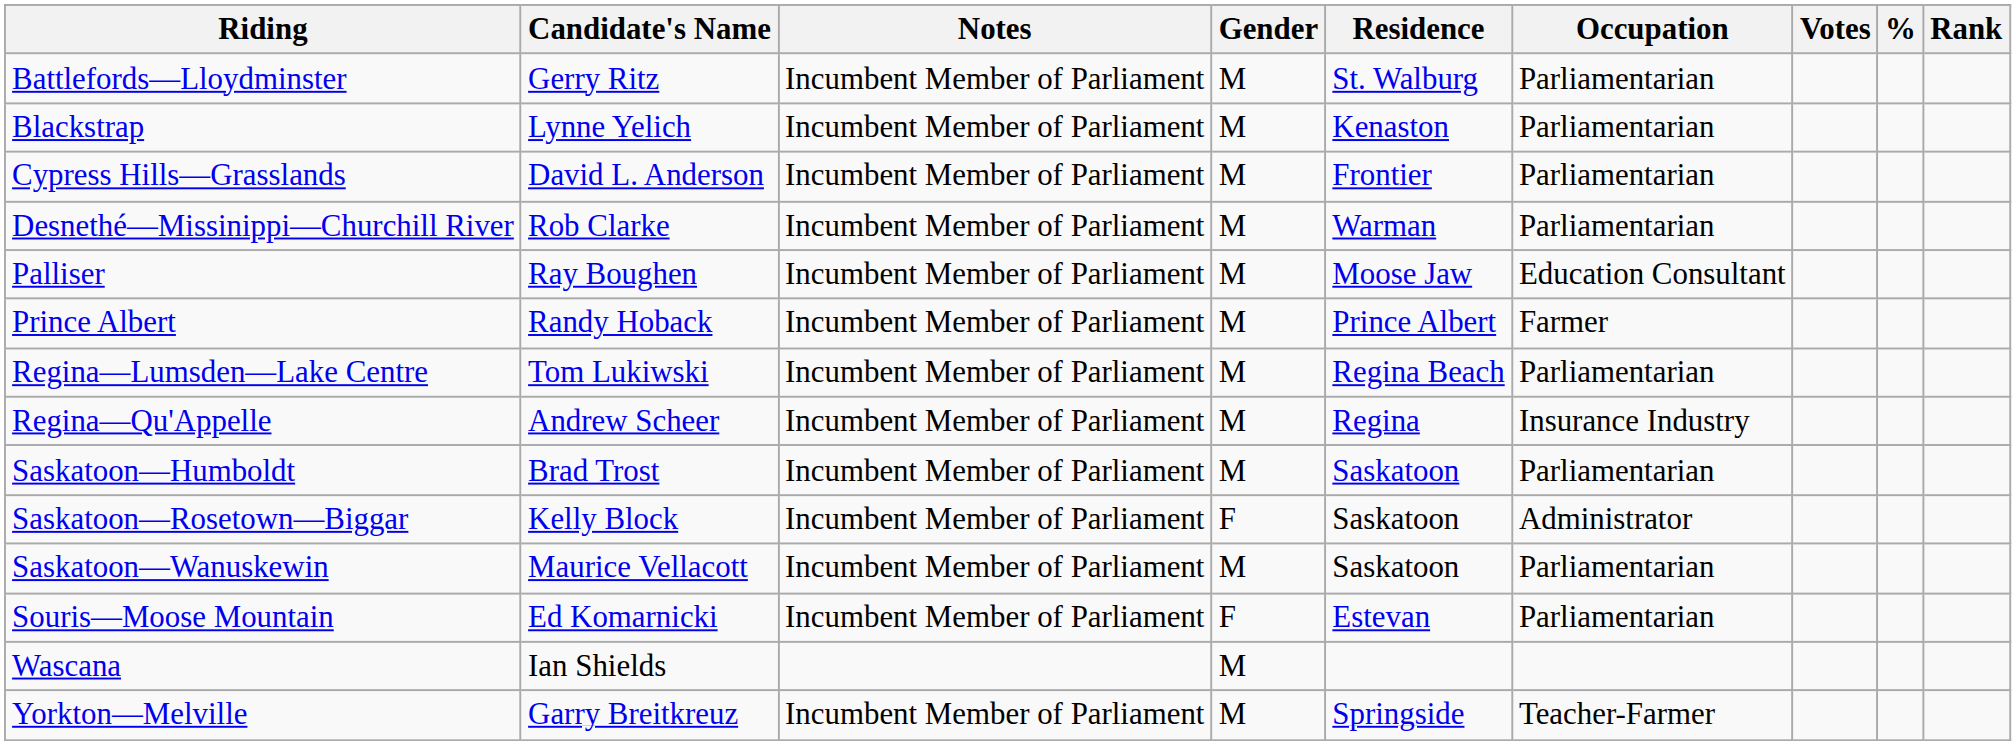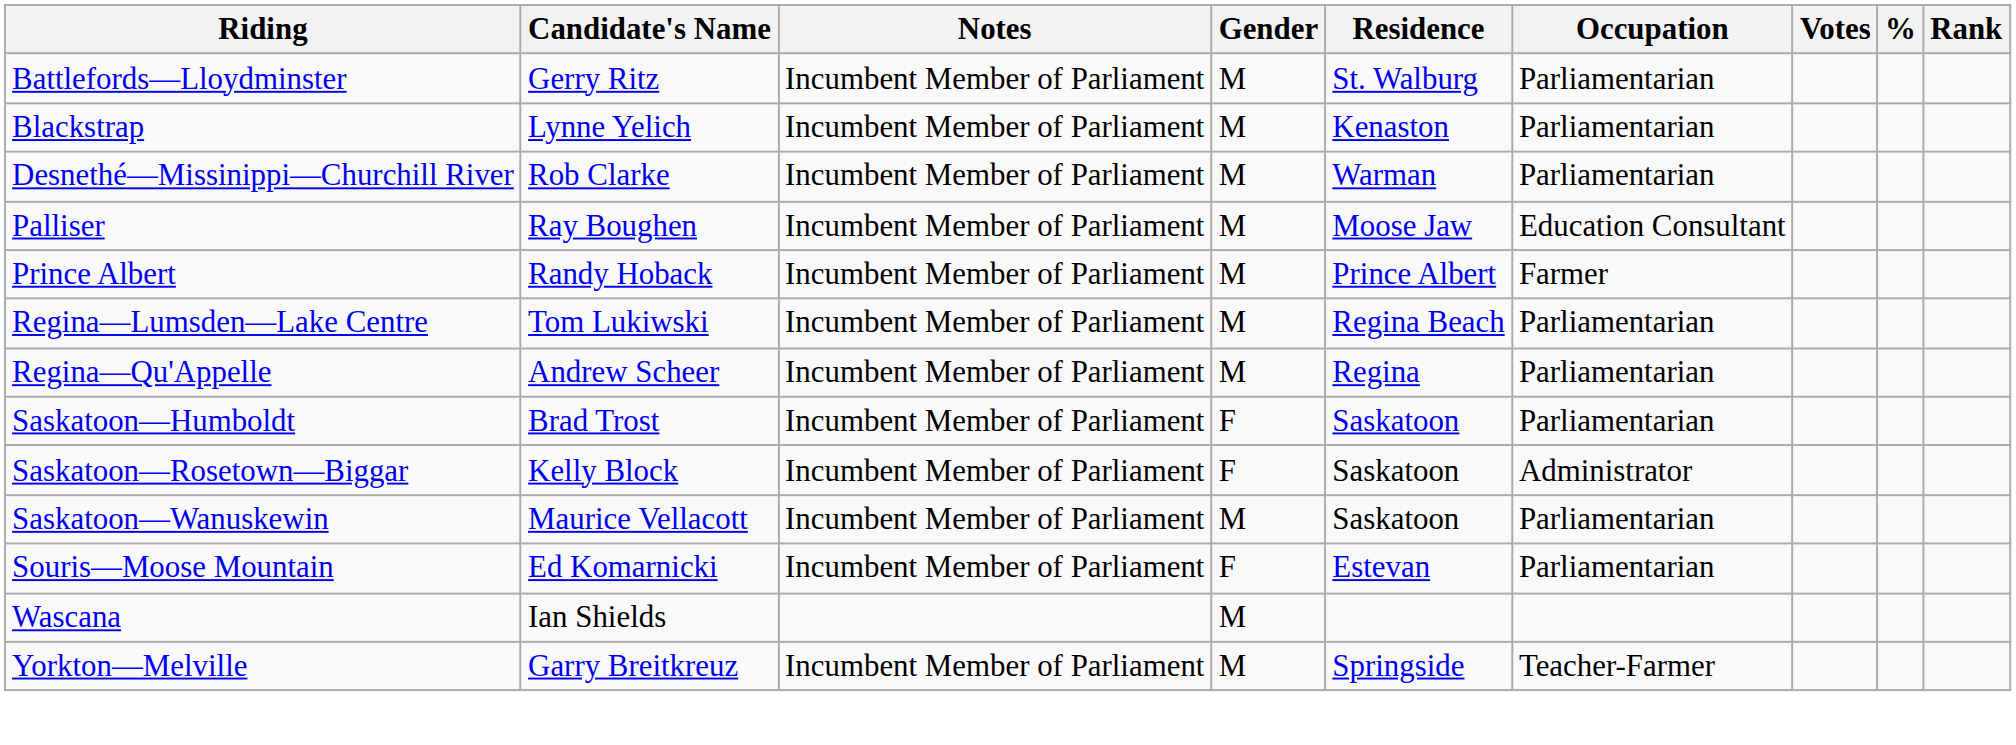- row: Cypress Hills—Grasslands | David L. Anderson | Incumbent Member of Parliament | M | Frontier | Parliamentarian
Regina—Qu'Appelle | Occupation: Insurance Industry -> Parliamentarian
Saskatoon—Humboldt | Gender: M -> F
